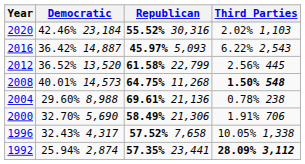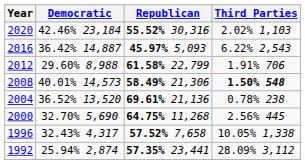2012 | Democratic: 36.52% 13,520 -> 29.60% 8,988
2012 | Third Parties: 2.56% 445 -> 1.91% 706
2008 | Republican: 64.75% 11,268 -> 58.49% 21,306
2004 | Democratic: 29.60% 8,988 -> 36.52% 13,520
2000 | Republican: 58.49% 21,306 -> 64.75% 11,268
2000 | Third Parties: 1.91% 706 -> 2.56% 445
1992 | Third Parties: bold -> normal
